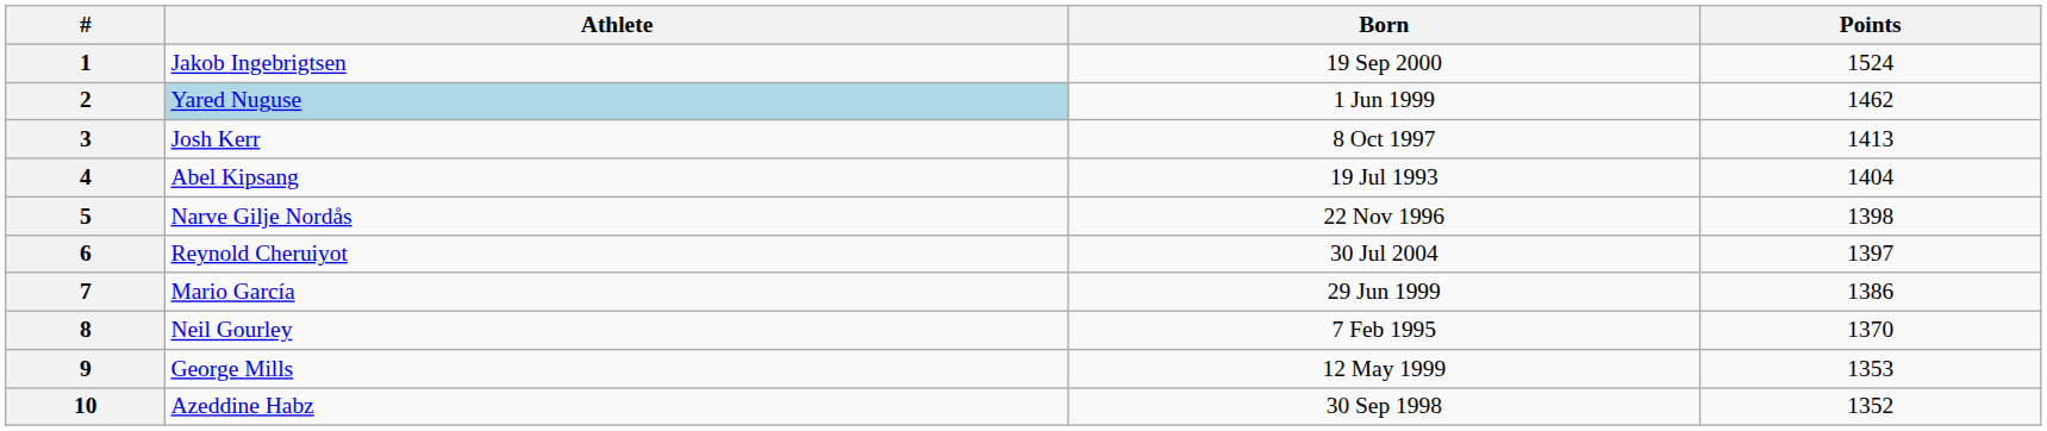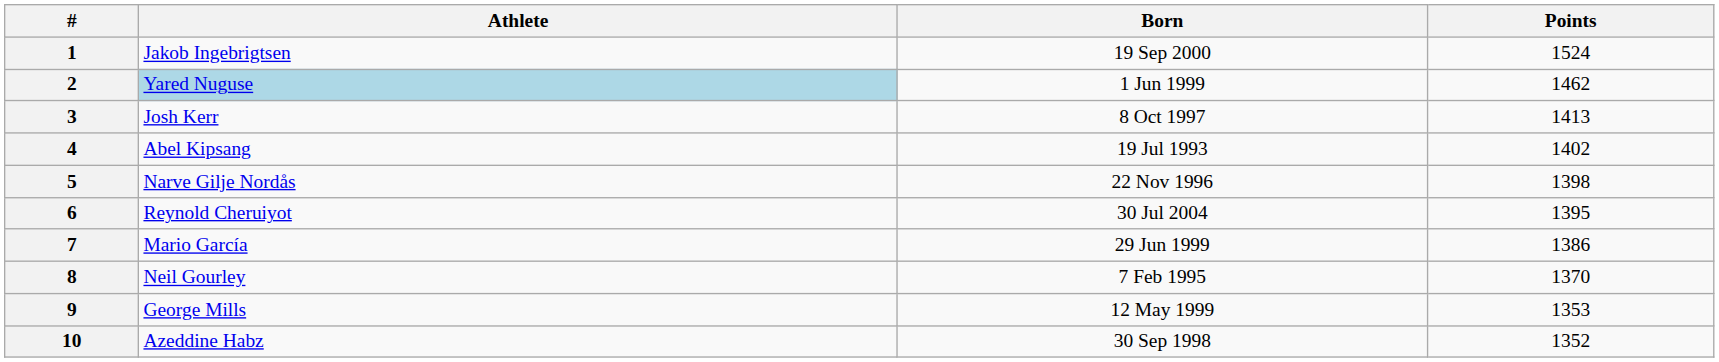4 | Points: 1404 -> 1402
6 | Points: 1397 -> 1395
